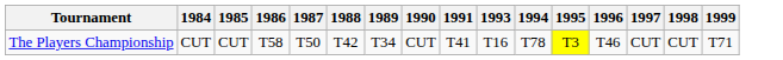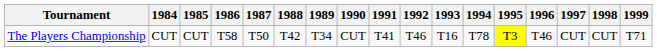+ column: 1992 | T46
